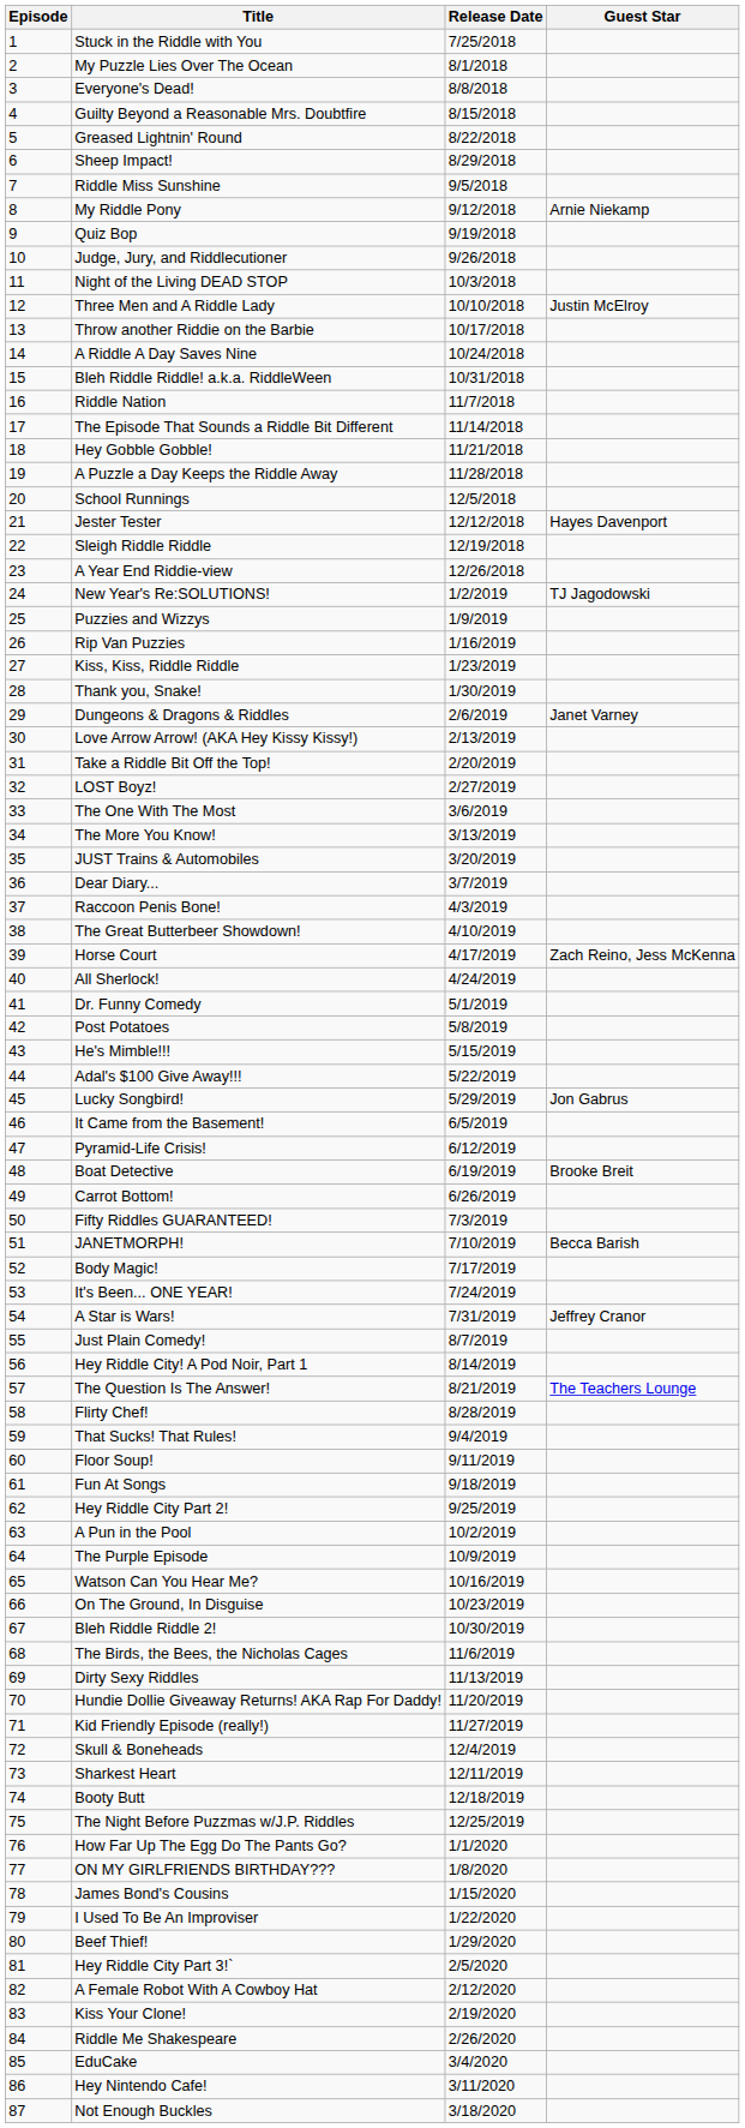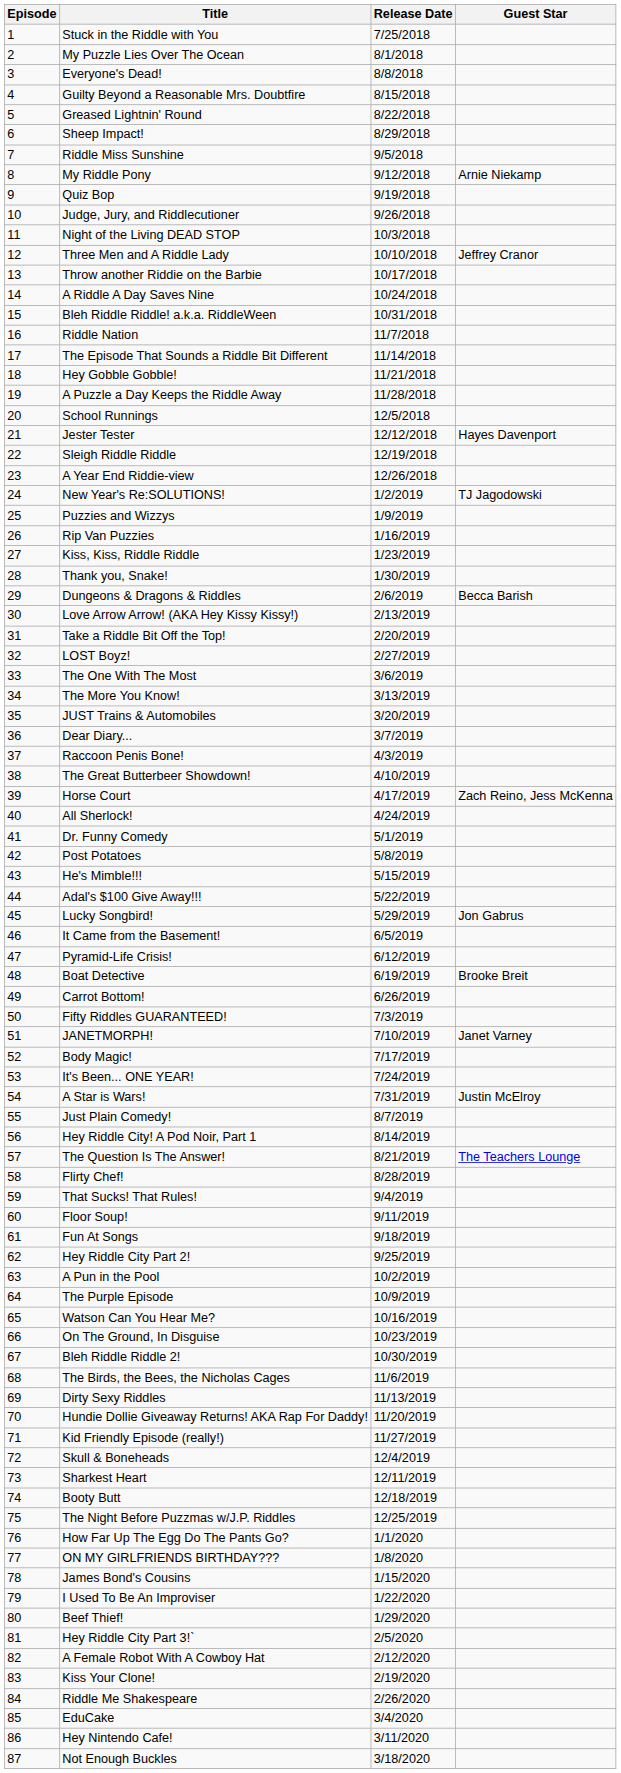Three Men and A Riddle Lady | Guest Star: Justin McElroy -> Jeffrey Cranor
Dungeons & Dragons & Riddles | Guest Star: Janet Varney -> Becca Barish
JANETMORPH! | Guest Star: Becca Barish -> Janet Varney
A Star is Wars! | Guest Star: Jeffrey Cranor -> Justin McElroy
